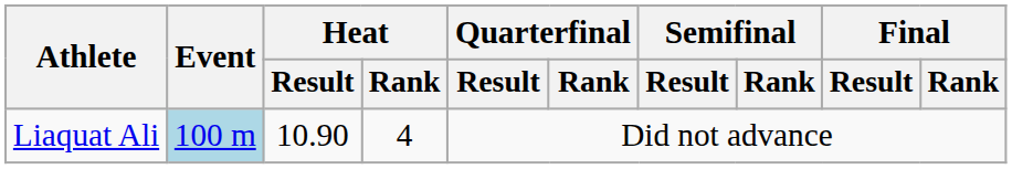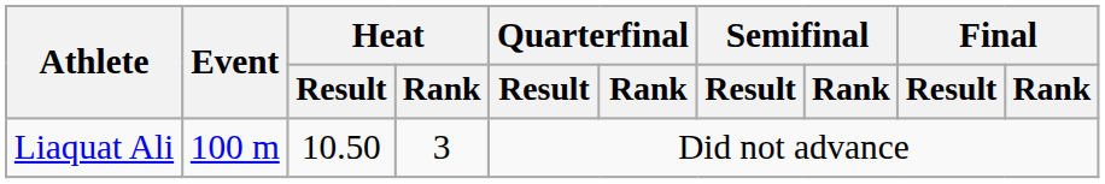Liaquat Ali | Event: lightblue background -> no background
Liaquat Ali | Heat / Result: 10.90 -> 10.50
Liaquat Ali | Heat / Rank: 4 -> 3
